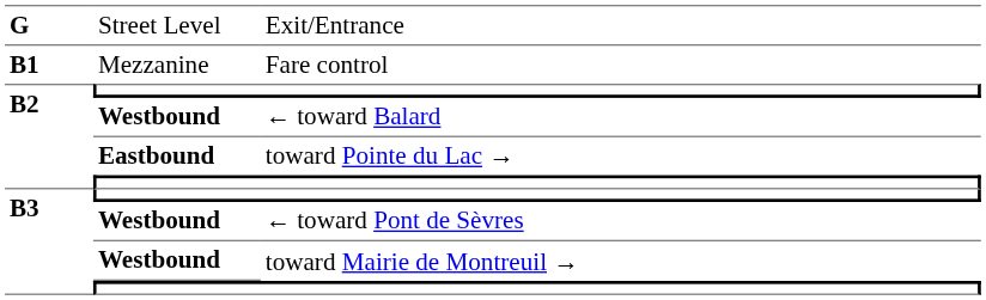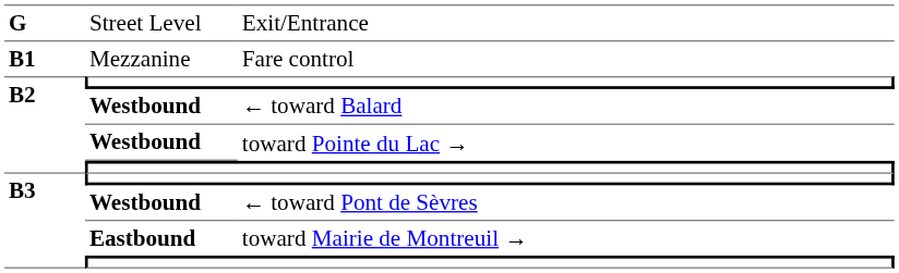toward Pointe du Lac → | column 2: Eastbound -> Westbound
toward Mairie de Montreuil → | column 2: Westbound -> Eastbound
